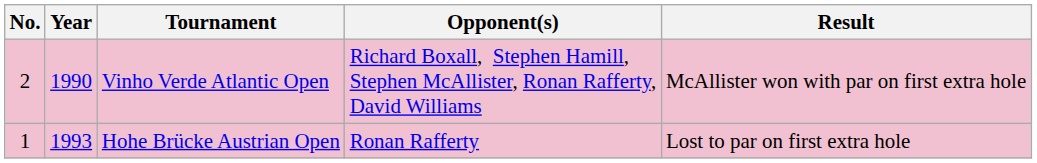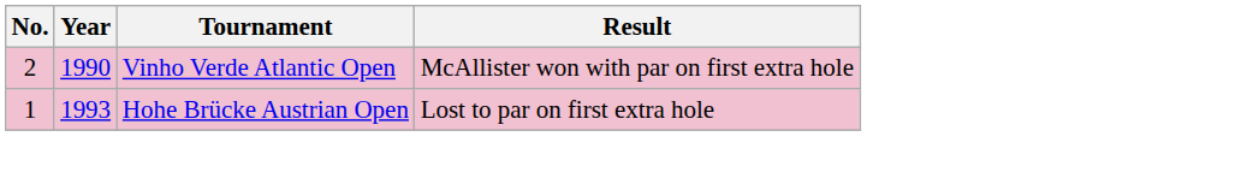- column: Opponent(s) | Richard Boxall, Stephen Hamill, Stephen McAllister, Ronan Rafferty, David Williams | Ronan Rafferty
